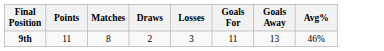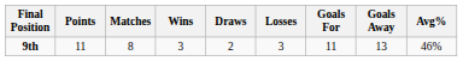+ column: Wins | 3
